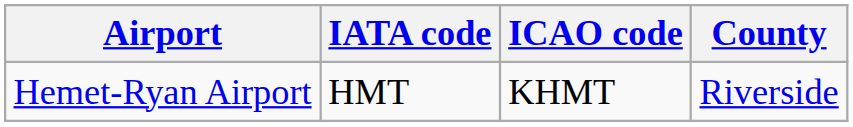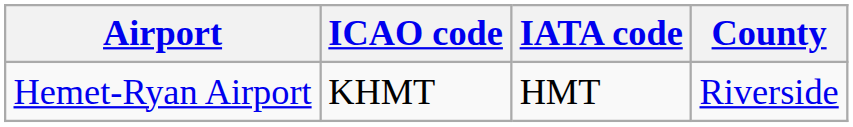columns swapped: IATA code <-> ICAO code
